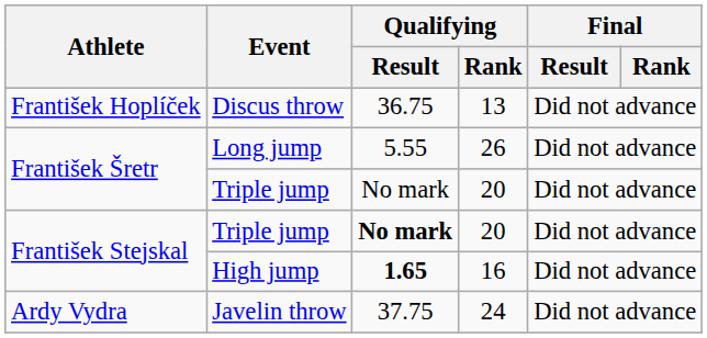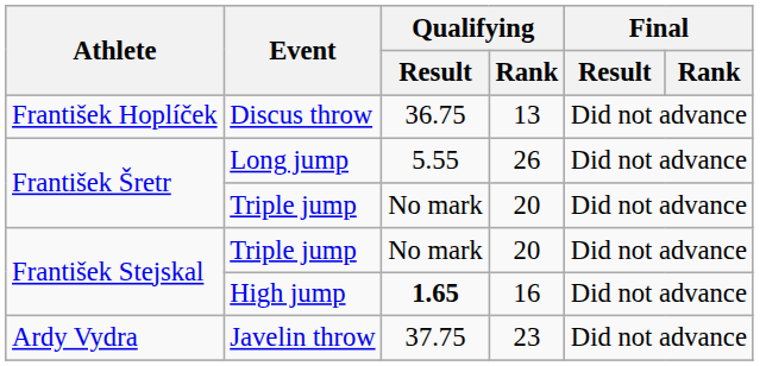František Stejskal / Triple jump | Qualifying / Result: bold -> normal
Javelin throw | Qualifying / Rank: 24 -> 23
